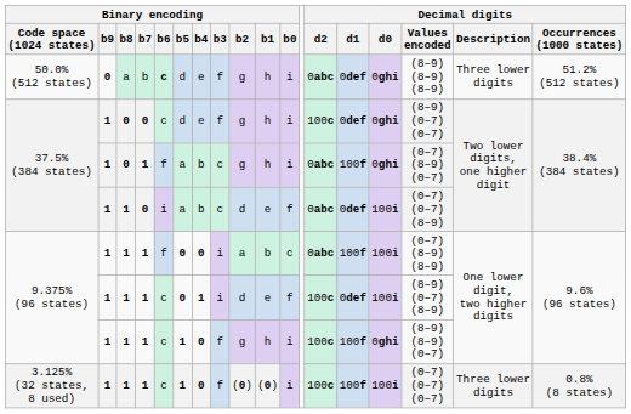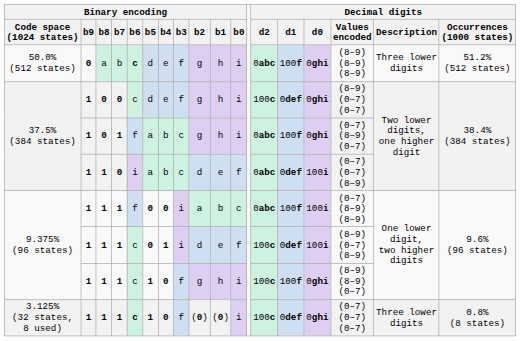50.0% (512 states) | Decimal digits / d1: 0def -> 100f
3.125% (32 states, 8 used) | Binary encoding / b6: normal -> bold
3.125% (32 states, 8 used) | Decimal digits / d1: 100f -> 0def
3.125% (32 states, 8 used) | Decimal digits / d0: 100i -> 0ghi
